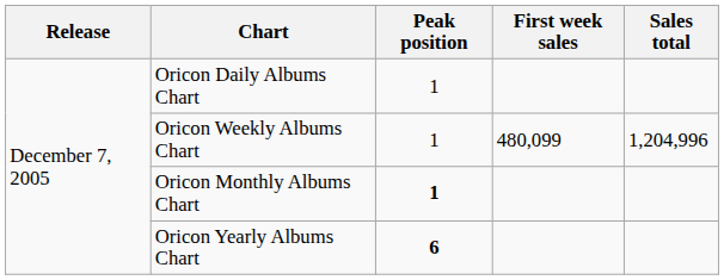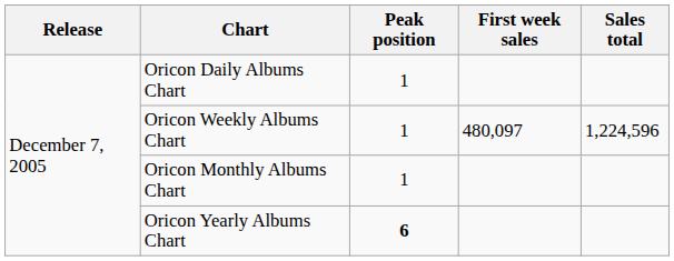Oricon Weekly Albums Chart | First week sales: 480,099 -> 480,097
Oricon Weekly Albums Chart | Sales total: 1,204,996 -> 1,224,596
Oricon Monthly Albums Chart | Peak position: bold -> normal
